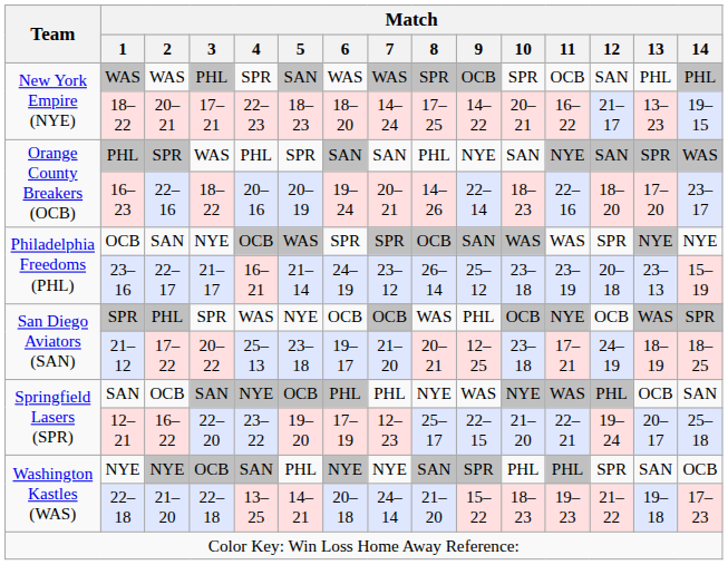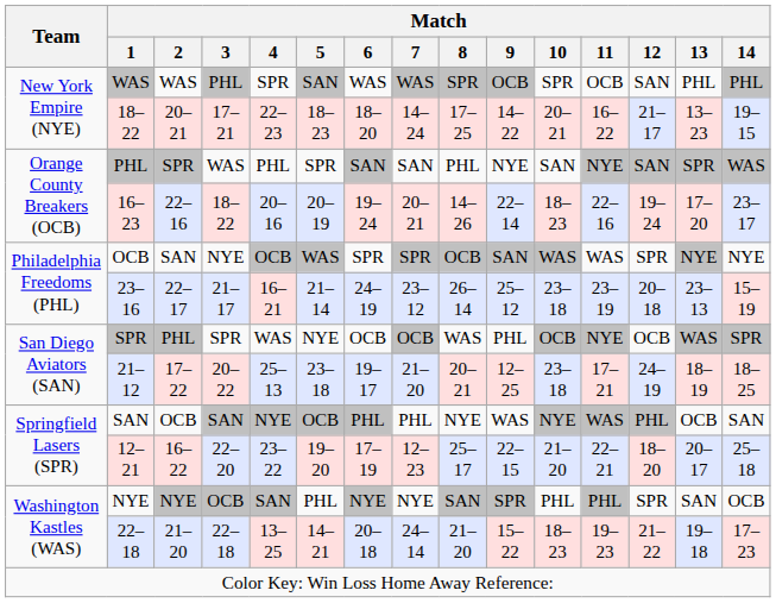16–23 | Match / 12: 18–20 -> 19–24
12–21 | Match / 12: 19–24 -> 18–20
